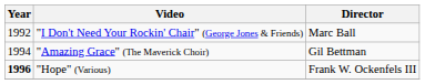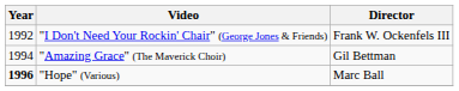"I Don't Need Your Rockin' Chair" (George Jones & Friends) | Director: Marc Ball -> Frank W. Ockenfels III
"Hope" (Various) | Director: Frank W. Ockenfels III -> Marc Ball
